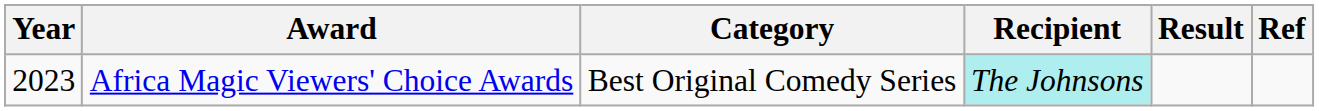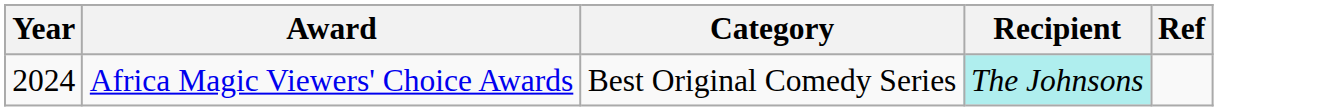- column: Result
Africa Magic Viewers' Choice Awards | Year: 2023 -> 2024
